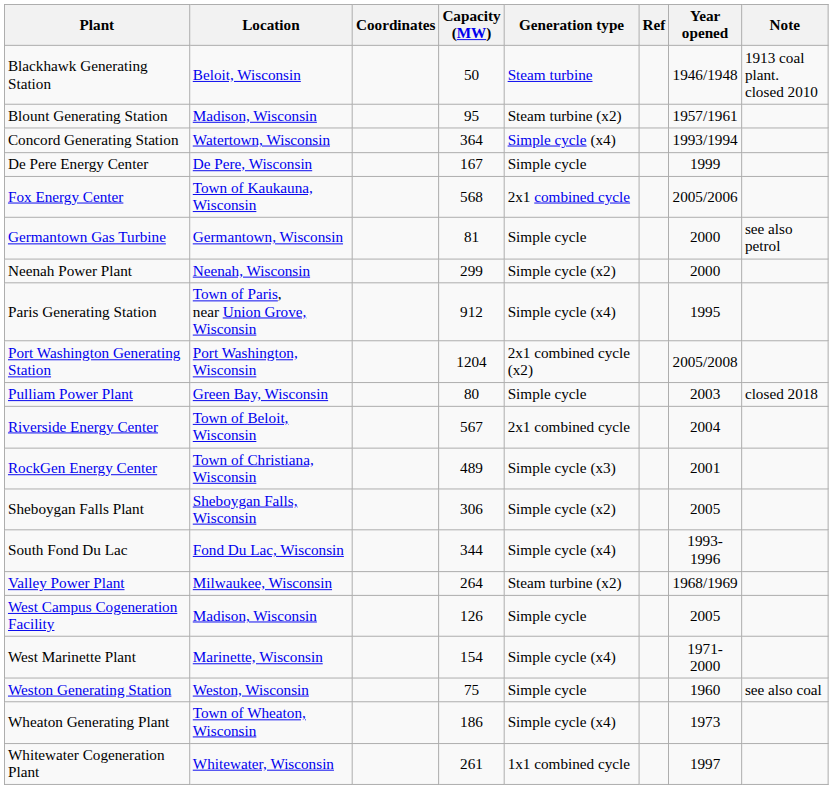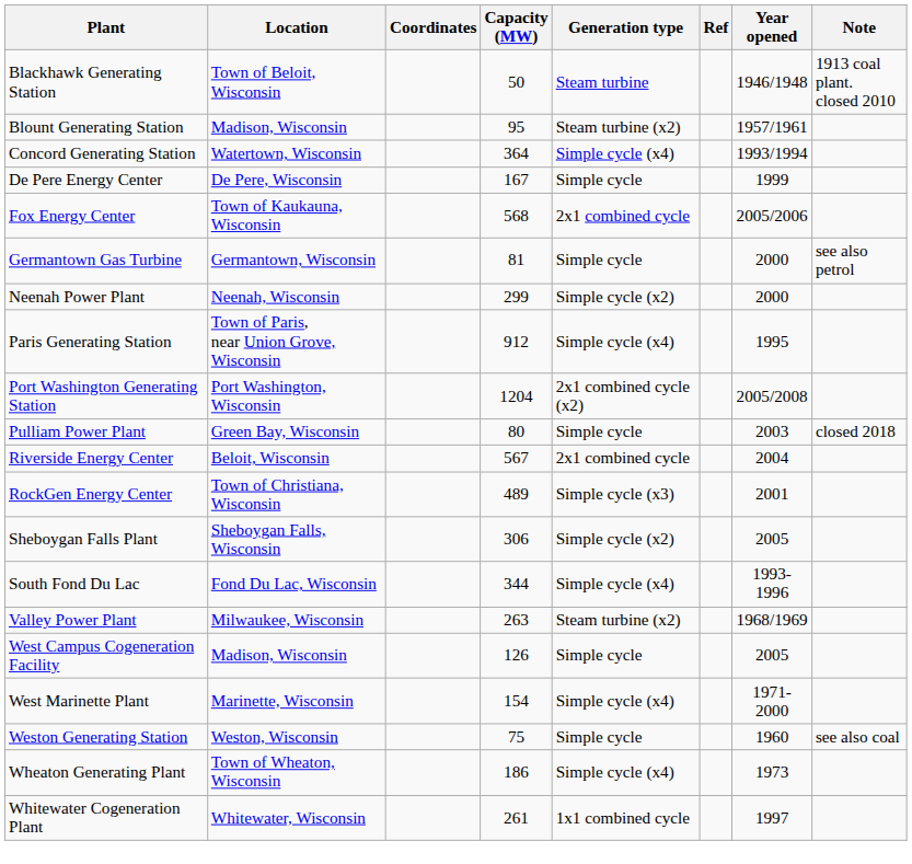Blackhawk Generating Station | Location: Beloit, Wisconsin -> Town of Beloit, Wisconsin
Riverside Energy Center | Location: Town of Beloit, Wisconsin -> Beloit, Wisconsin
Valley Power Plant | Capacity (MW): 264 -> 263
